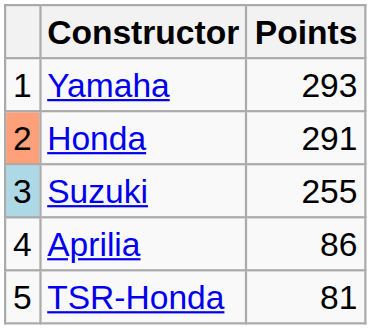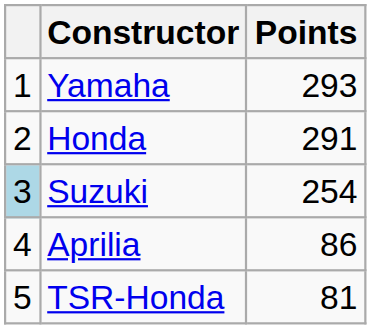Honda | column 1: lightsalmon background -> no background
Suzuki | Points: 255 -> 254
